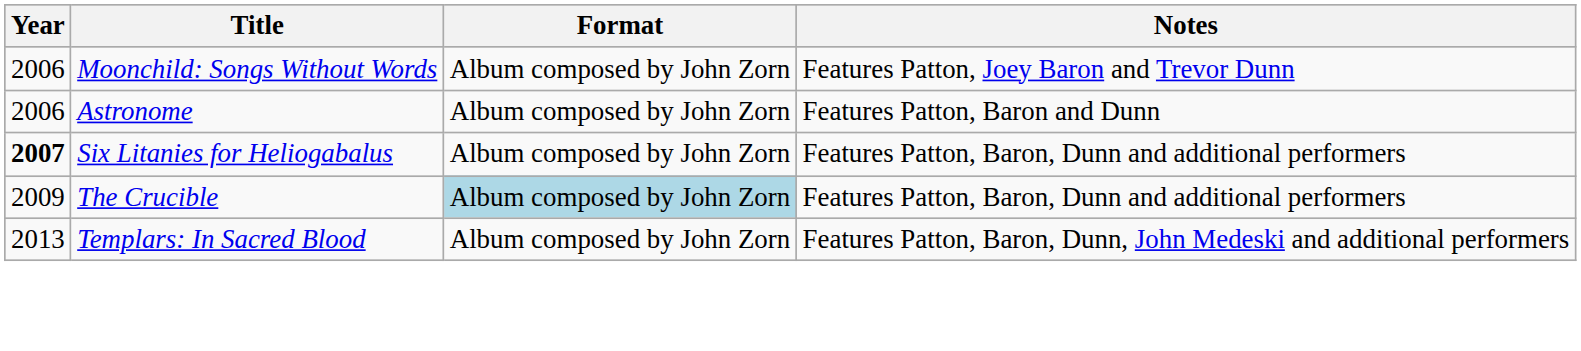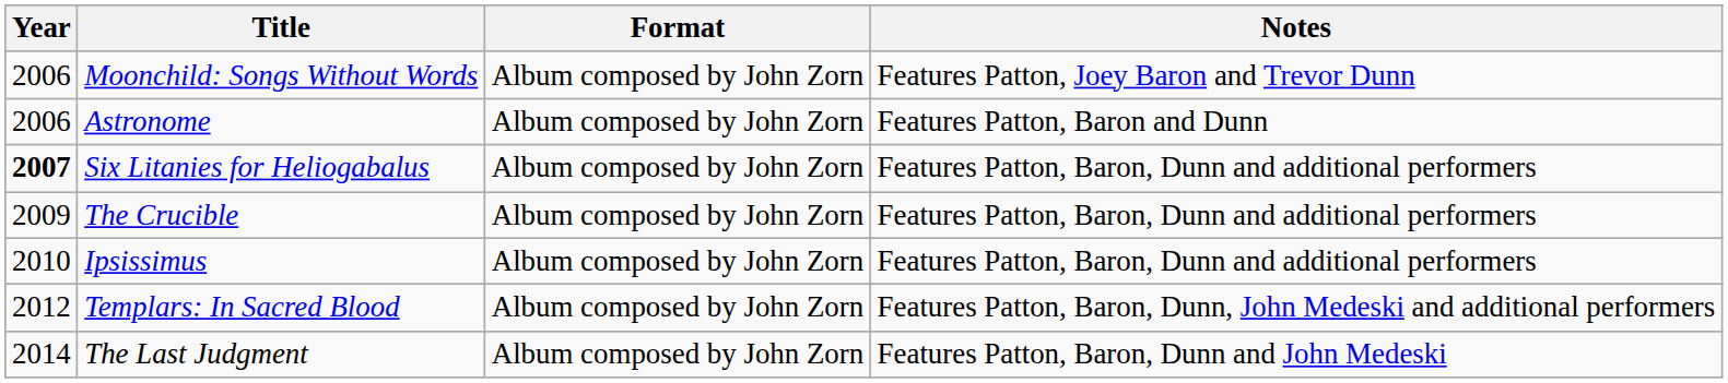The Crucible | Format: lightblue background -> no background
+ row: 2010 | Ipsissimus | Album composed by John Zorn | Features Patton, Baron, Dunn and additional performers
Templars: In Sacred Blood | Year: 2013 -> 2012
+ row: 2014 | The Last Judgment | Album composed by John Zorn | Features Patton, Baron, Dunn and John Medeski
